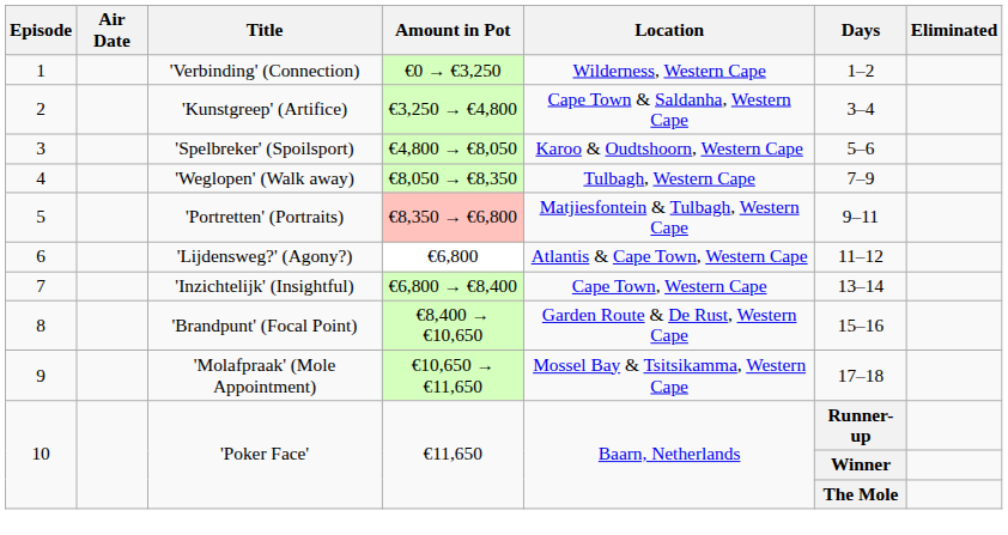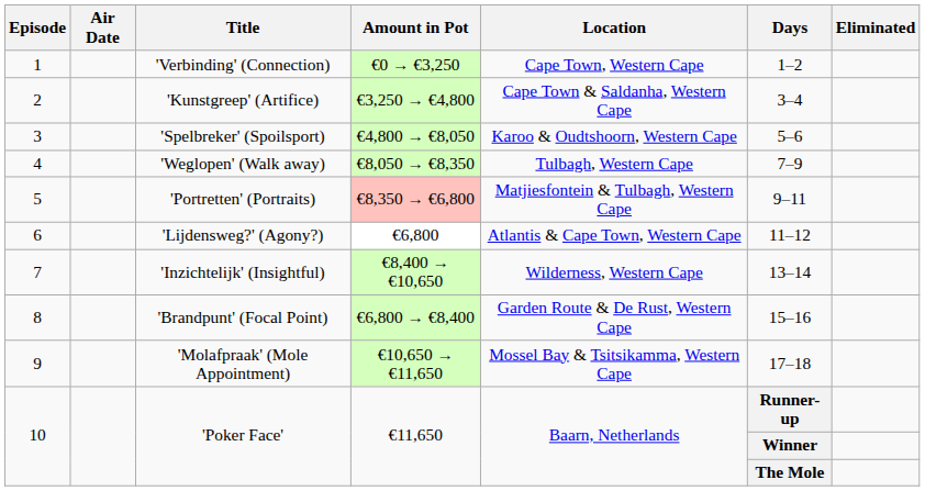1 | Location: Wilderness, Western Cape -> Cape Town, Western Cape
7 | Amount in Pot: €6,800 → €8,400 -> €8,400 → €10,650
7 | Location: Cape Town, Western Cape -> Wilderness, Western Cape
8 | Amount in Pot: €8,400 → €10,650 -> €6,800 → €8,400
